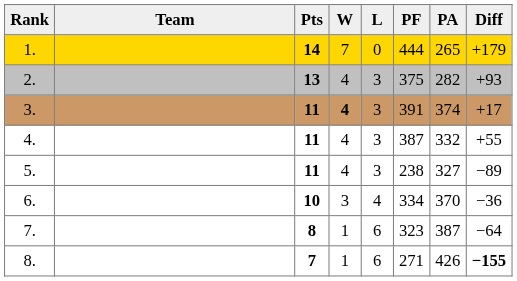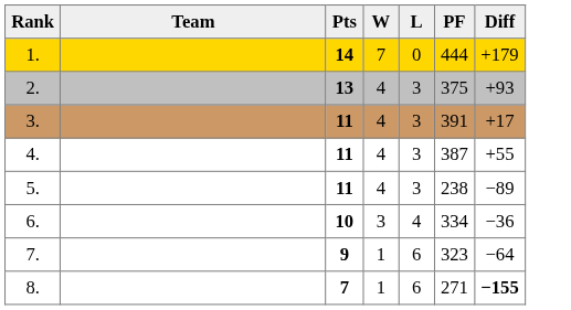- column: PA | 265 | 282 | 374 | 332 | 327 | 370 | 387 | 426
3. | W: bold -> normal
7. | Pts: 8 -> 9
